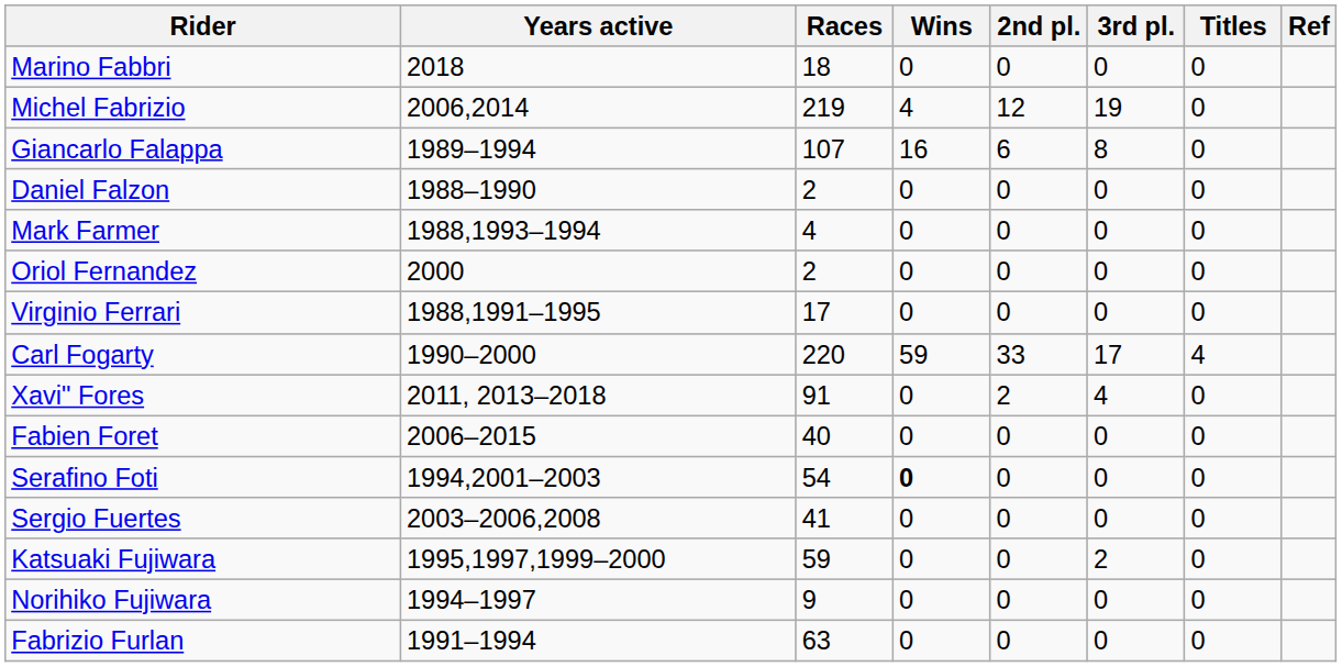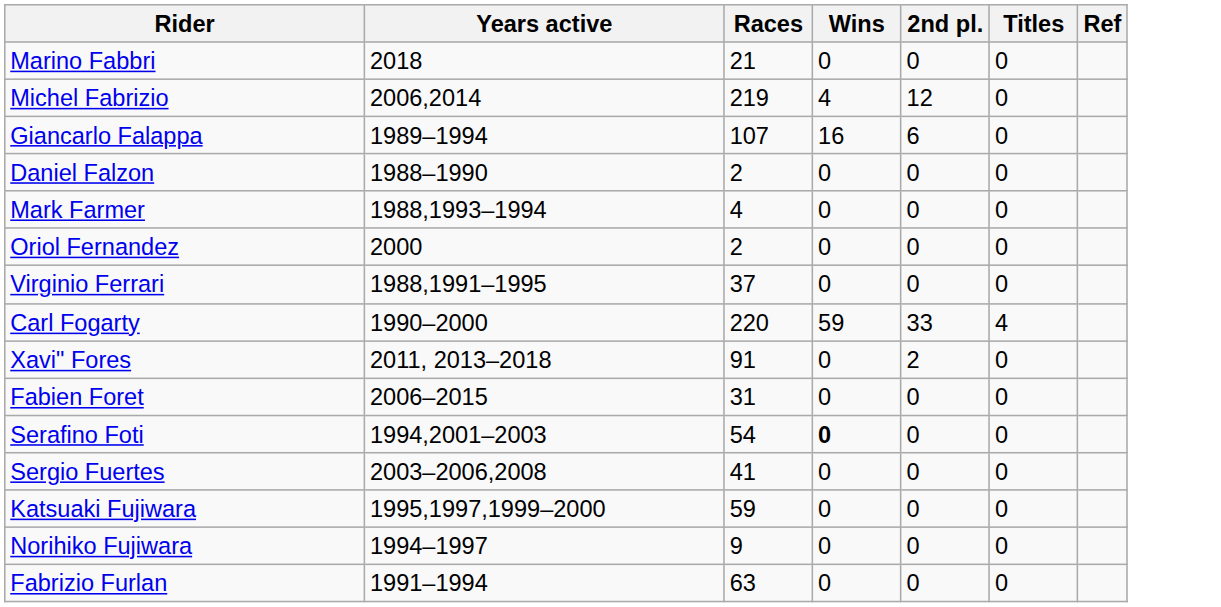- column: 3rd pl. | 0 | 19 | 8 | 0 | 0 | 0 | 0 | 17 | 4 | 0 | 0 | 0 | 2 | 0 | 0
Marino Fabbri | Races: 18 -> 21
Virginio Ferrari | Races: 17 -> 37
Fabien Foret | Races: 40 -> 31
